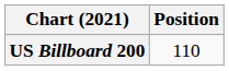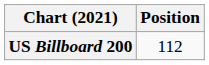US Billboard 200 | Position: 110 -> 112
